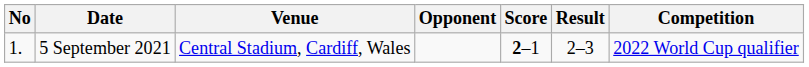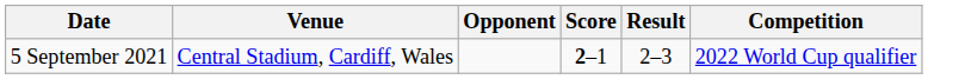- column: No | 1.
